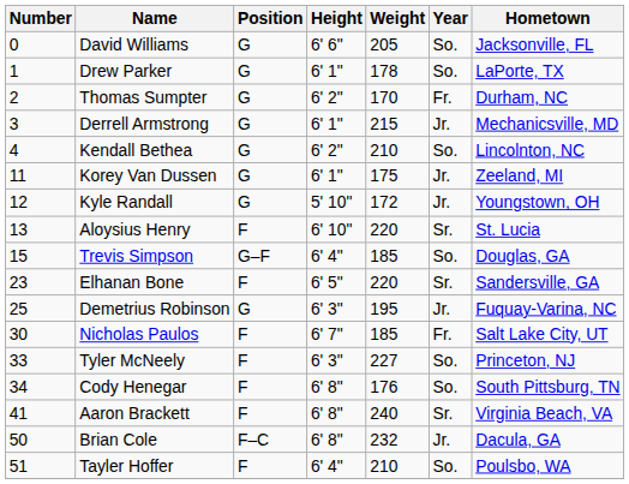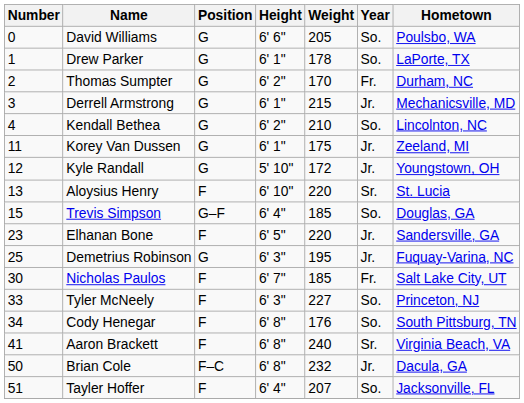David Williams | Hometown: Jacksonville, FL -> Poulsbo, WA
Elhanan Bone | Year: Sr. -> Jr.
Tayler Hoffer | Weight: 210 -> 207
Tayler Hoffer | Hometown: Poulsbo, WA -> Jacksonville, FL
